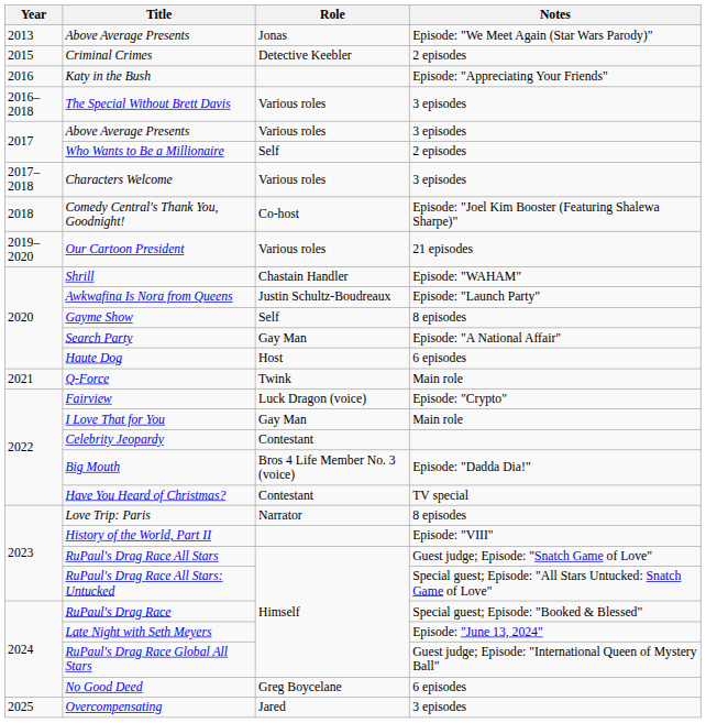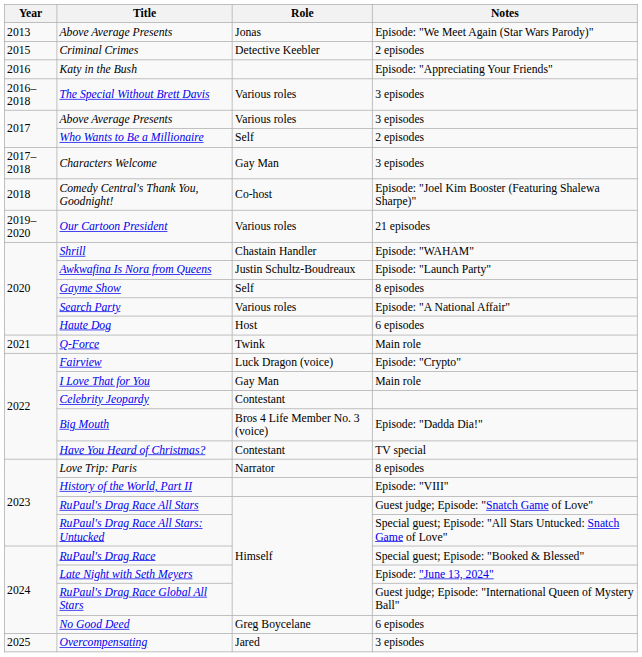Characters Welcome | Role: Various roles -> Gay Man
Search Party | Role: Gay Man -> Various roles
